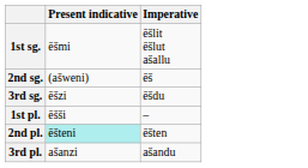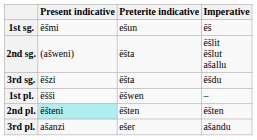+ column: Preterite indicative | ešun | ēšta | ēšta | ēšwen | ēšten | ešer
1st sg. | Imperative: ēšlit ēšlut ašallu -> ēš
2nd sg. | Imperative: ēš -> ēšlit ēšlut ašallu
